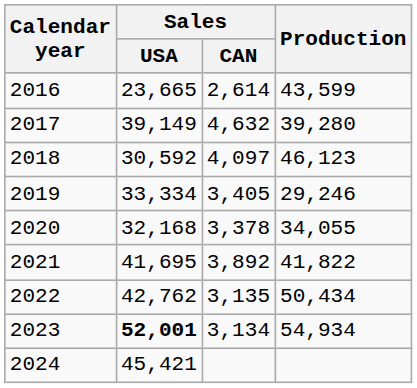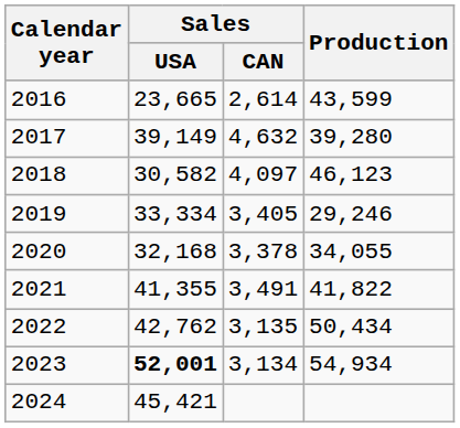2018 | Sales / USA: 30,592 -> 30,582
2021 | Sales / USA: 41,695 -> 41,355
2021 | Sales / CAN: 3,892 -> 3,491
